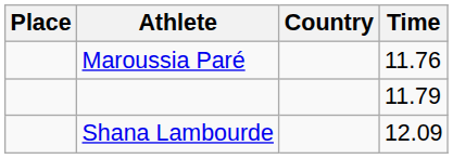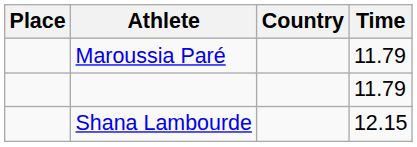Maroussia Paré | Time: 11.76 -> 11.79
Shana Lambourde | Time: 12.09 -> 12.15
